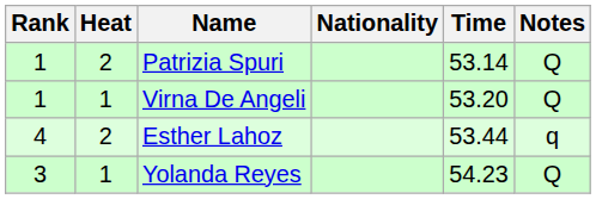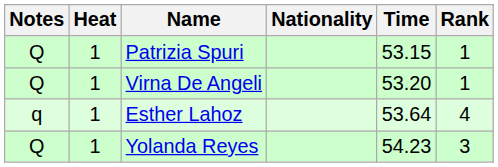columns swapped: Rank <-> Notes
Patrizia Spuri | Heat: 2 -> 1
Patrizia Spuri | Time: 53.14 -> 53.15
Esther Lahoz | Heat: 2 -> 1
Esther Lahoz | Time: 53.44 -> 53.64
